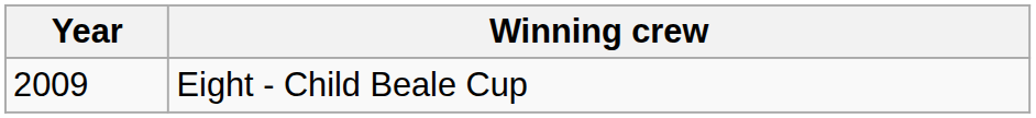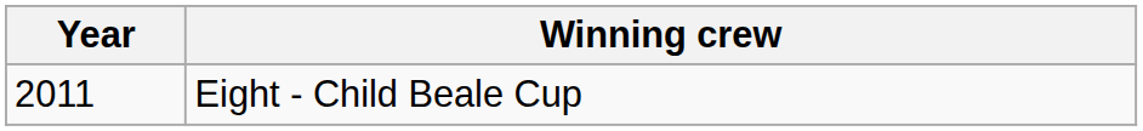Eight - Child Beale Cup | Year: 2009 -> 2011
